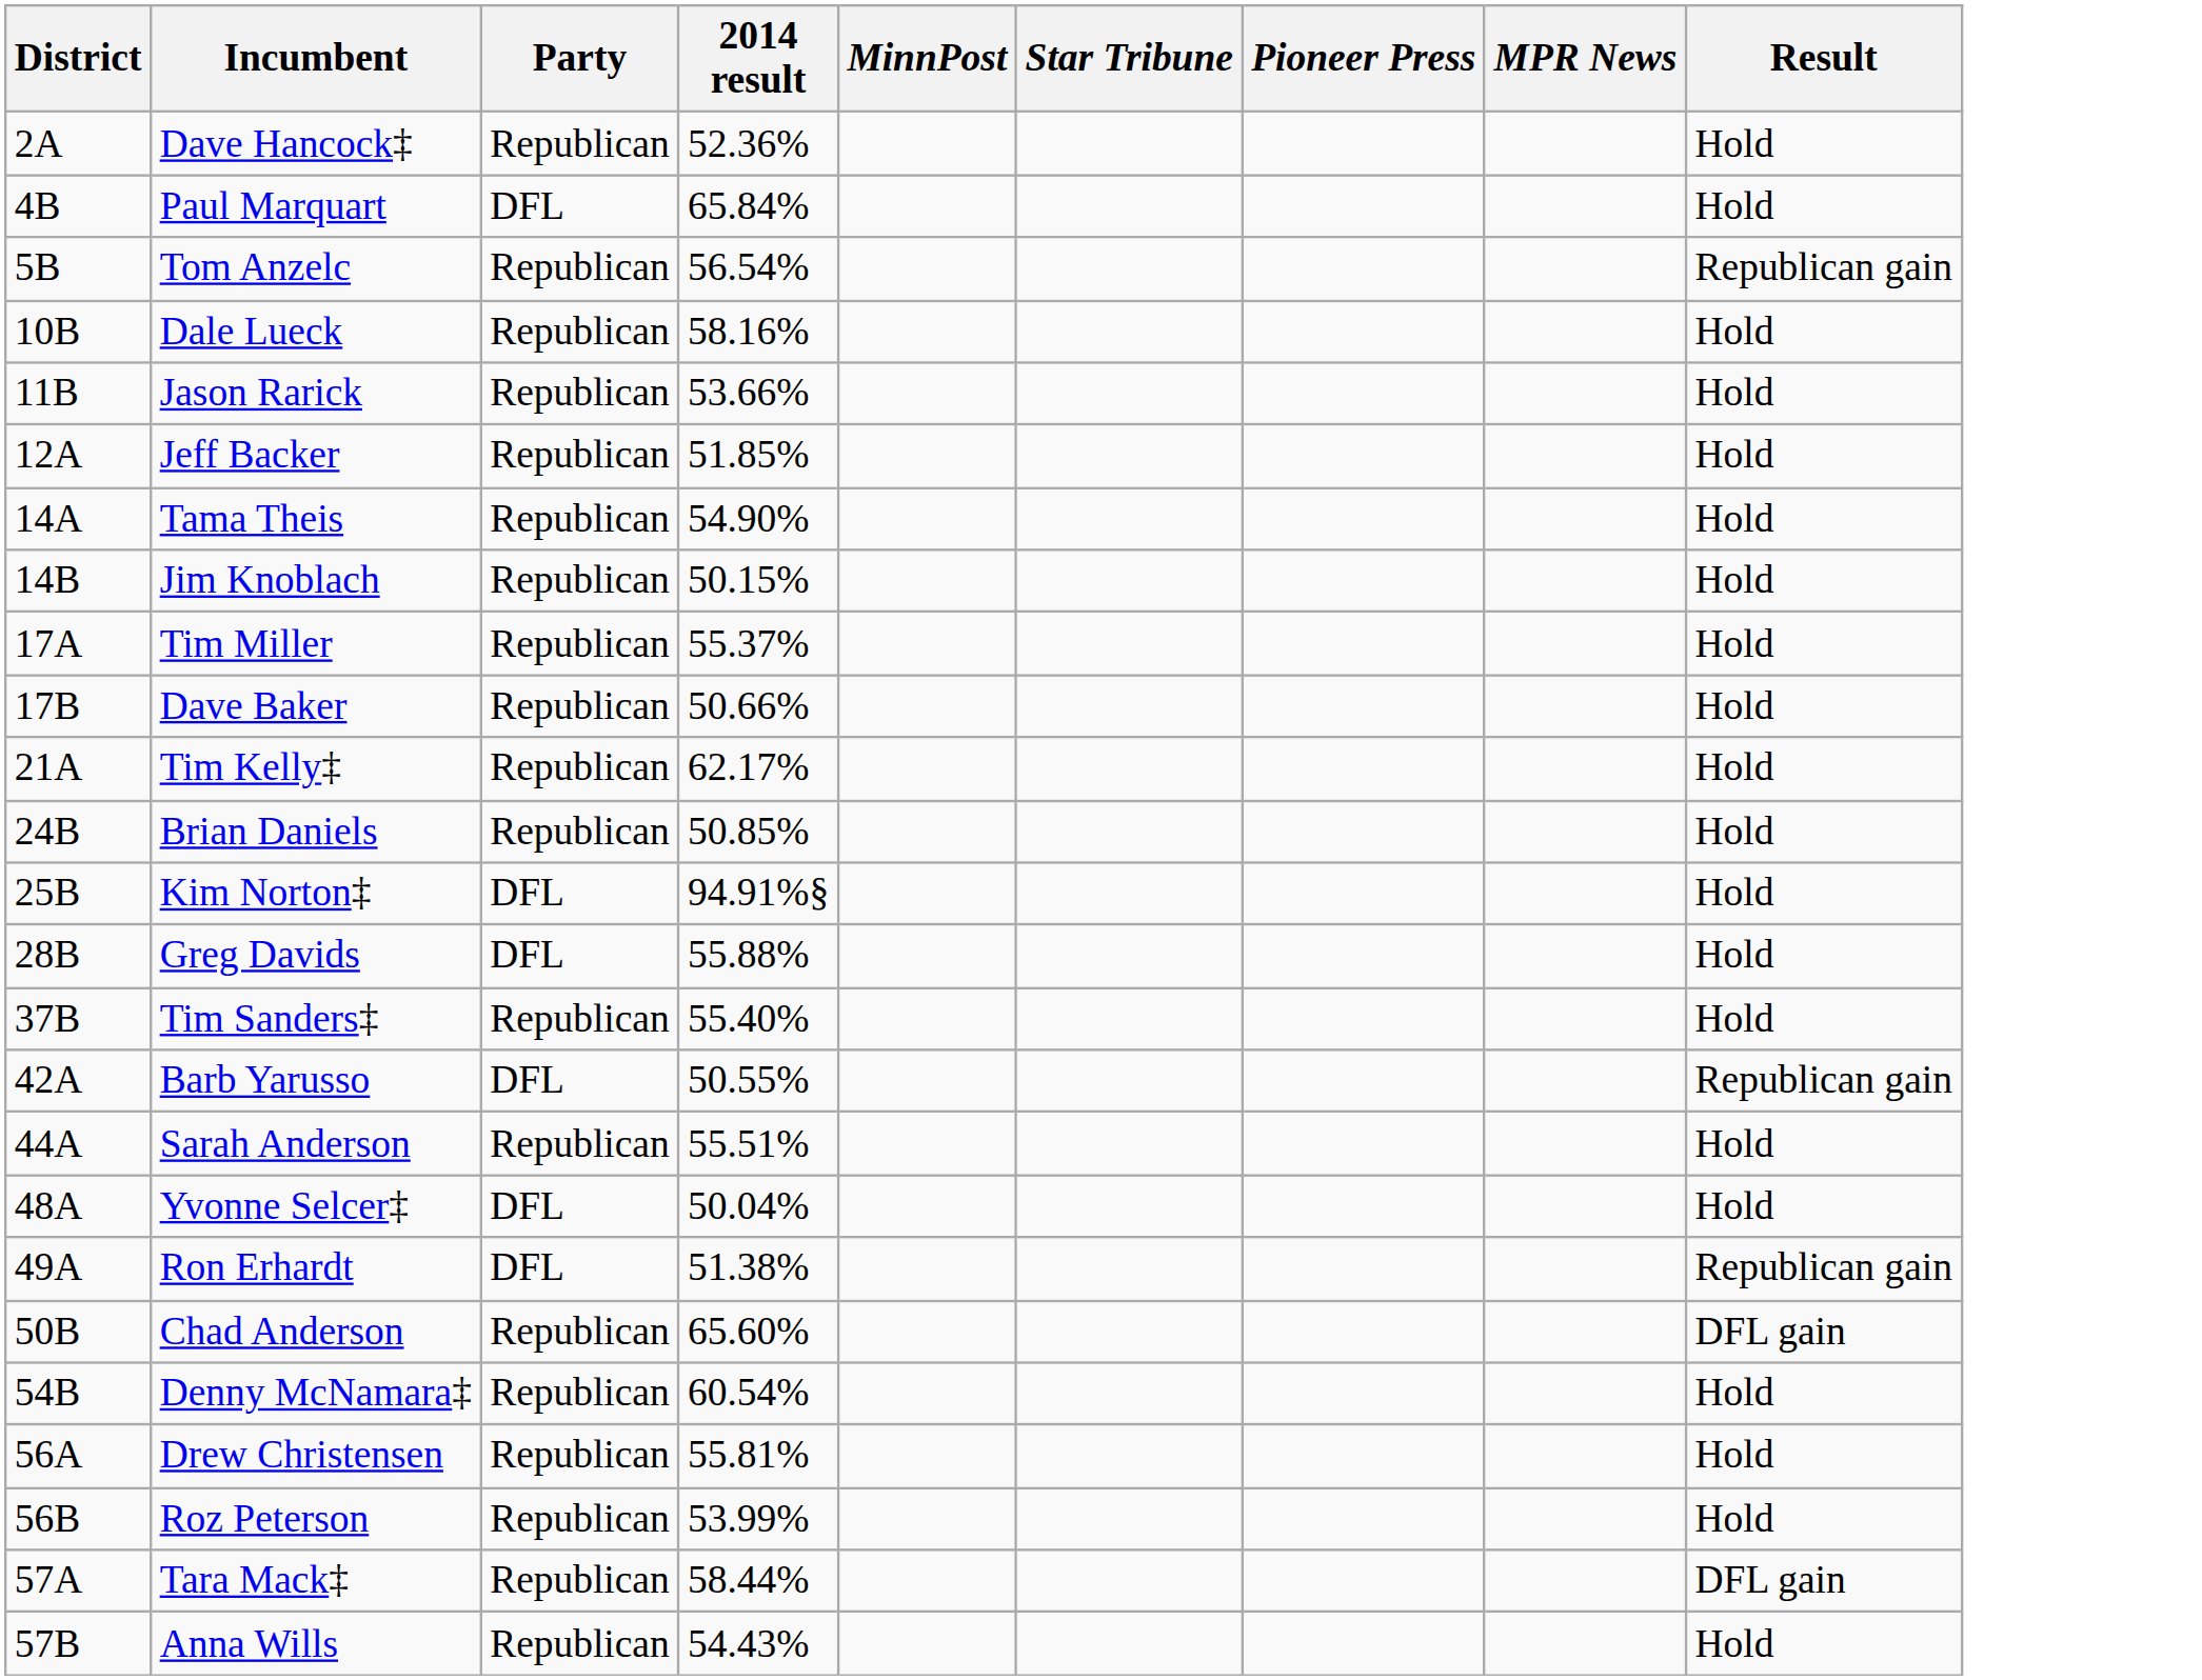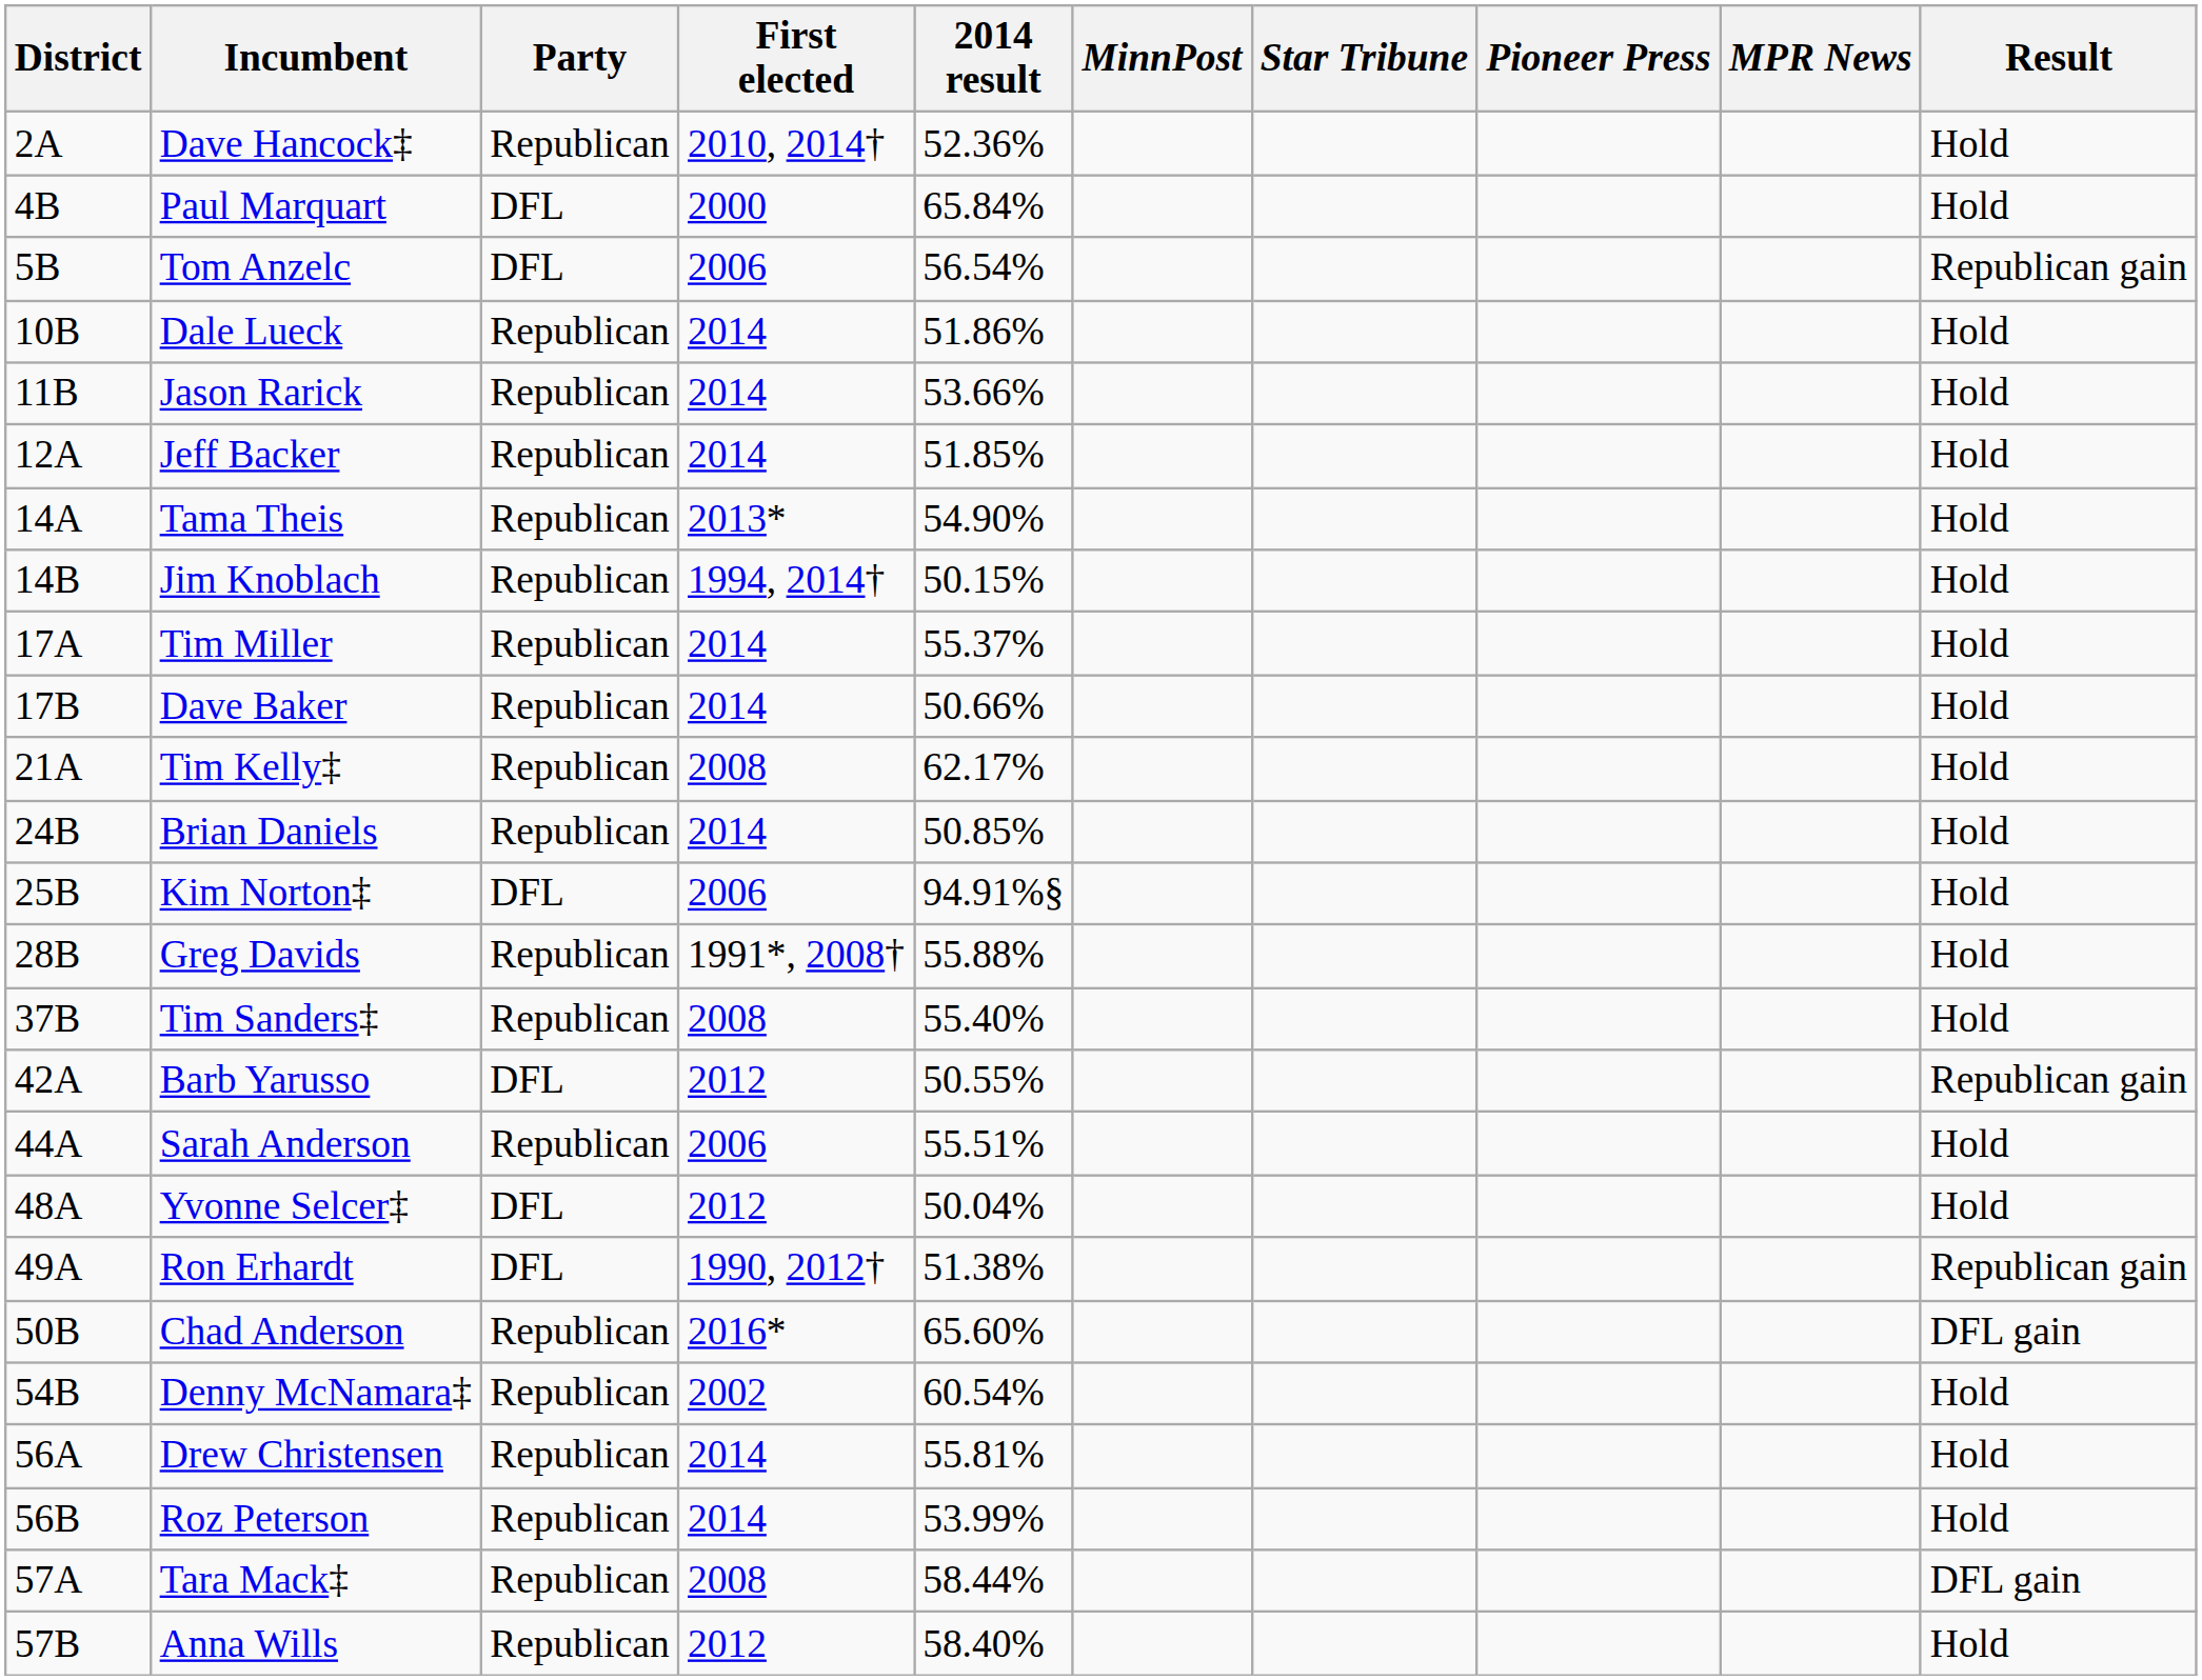+ column: First elected | 2010, 2014† | 2000 | 2006 | 2014 | 2014 | 2014 | 2013* | 1994, 2014† | 2014 | 2014 | 2008 | 2014 | 2006 | 1991*, 2008† | 2008 | 2012 | 2006 | 2012 | 1990, 2012† | 2016* | 2002 | 2014 | 2014 | 2008 | 2012
Tom Anzelc | Party: Republican -> DFL
Dale Lueck | 2014 result: 58.16% -> 51.86%
Greg Davids | Party: DFL -> Republican
Anna Wills | 2014 result: 54.43% -> 58.40%
